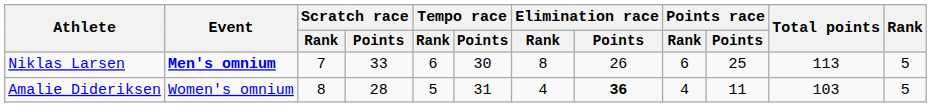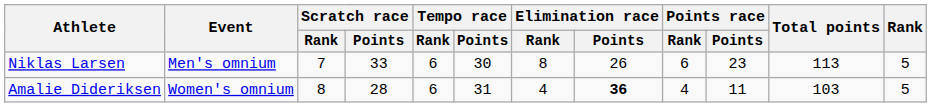Niklas Larsen | Event: bold -> normal
Niklas Larsen | Points race / Points: 25 -> 23
Amalie Dideriksen | Tempo race / Rank: 5 -> 6
